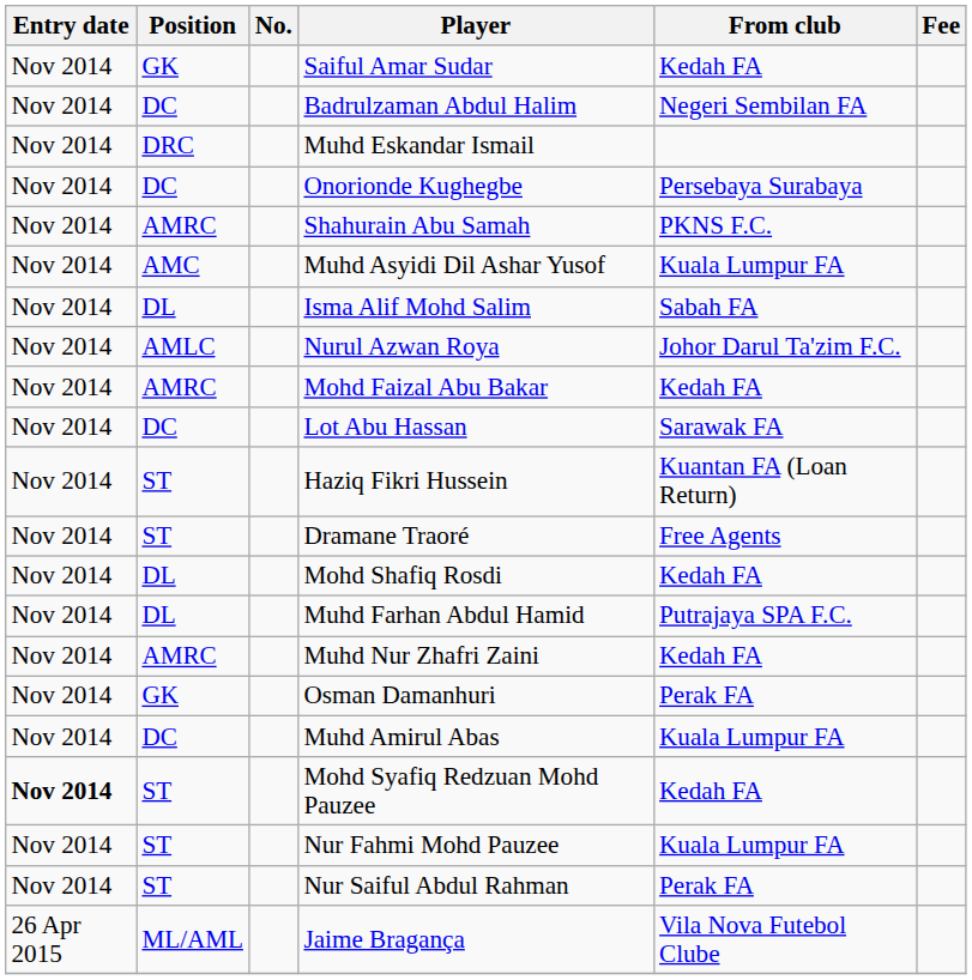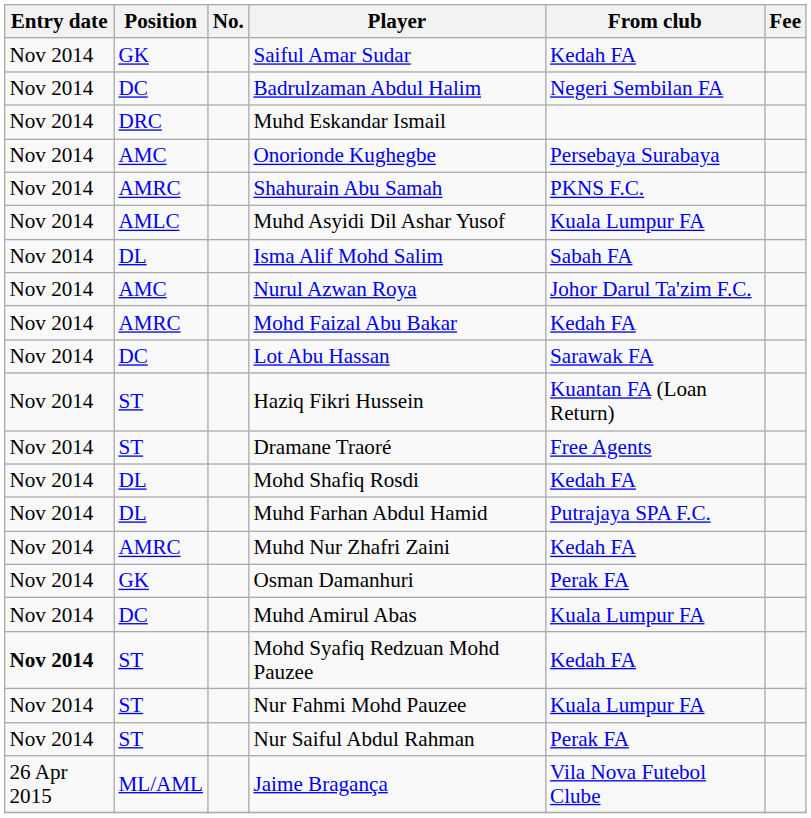Onorionde Kughegbe | Position: DC -> AMC
Muhd Asyidi Dil Ashar Yusof | Position: AMC -> AMLC
Nurul Azwan Roya | Position: AMLC -> AMC
